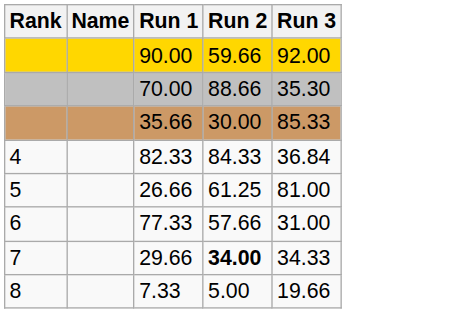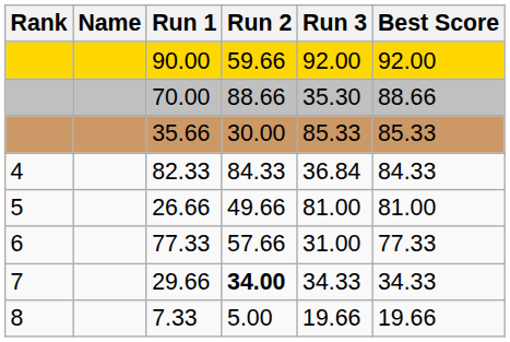+ column: Best Score | 92.00 | 88.66 | 85.33 | 84.33 | 81.00 | 77.33 | 34.33 | 19.66
26.66 | Run 2: 61.25 -> 49.66
